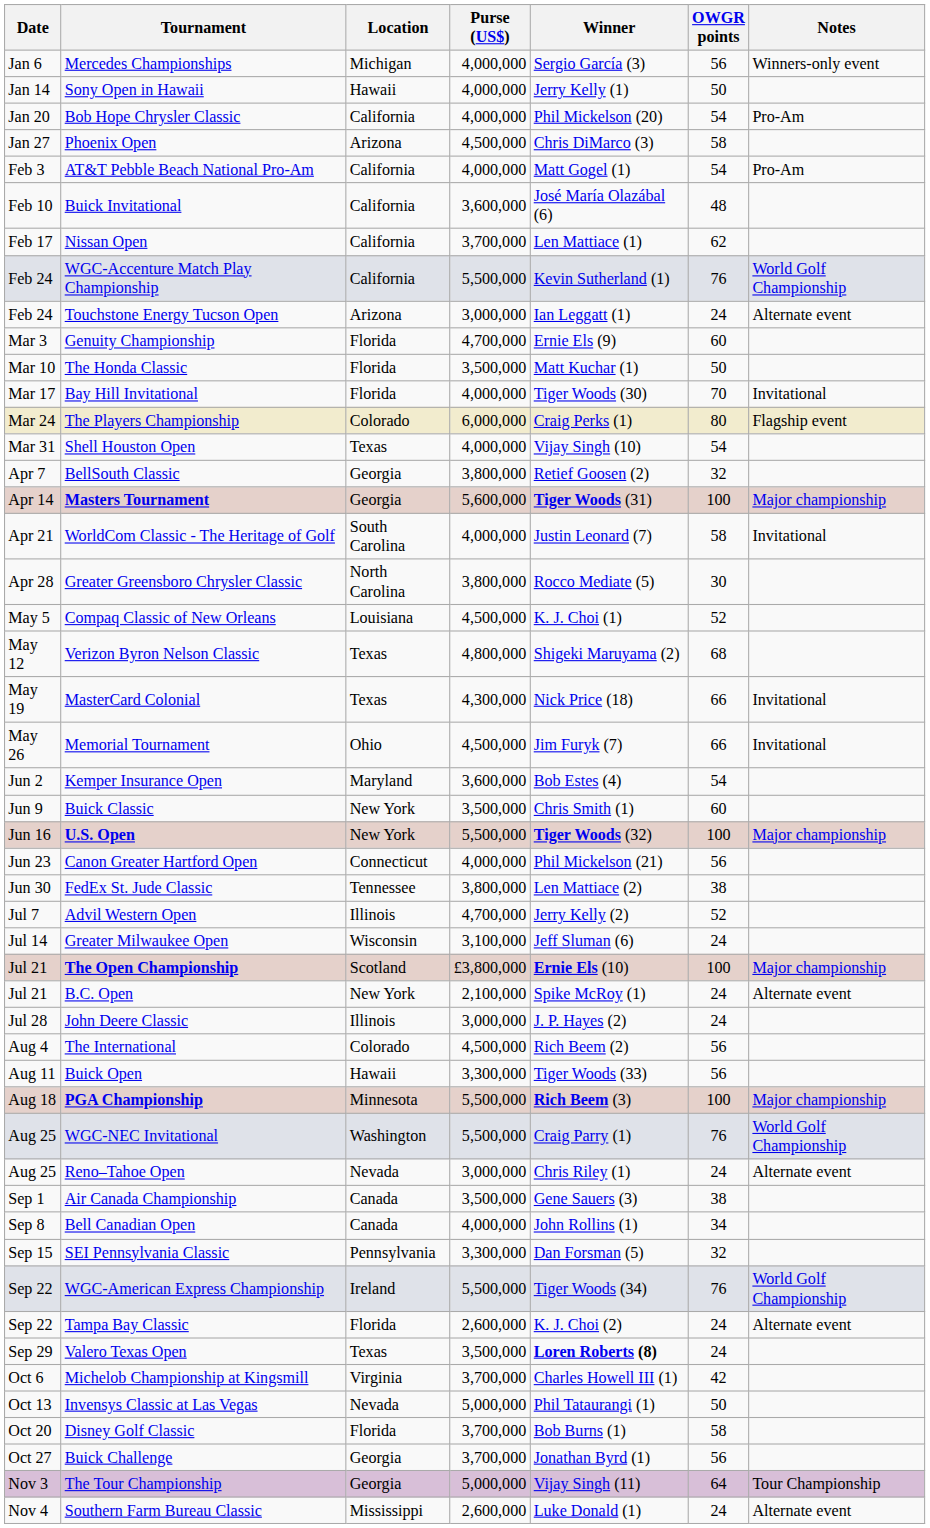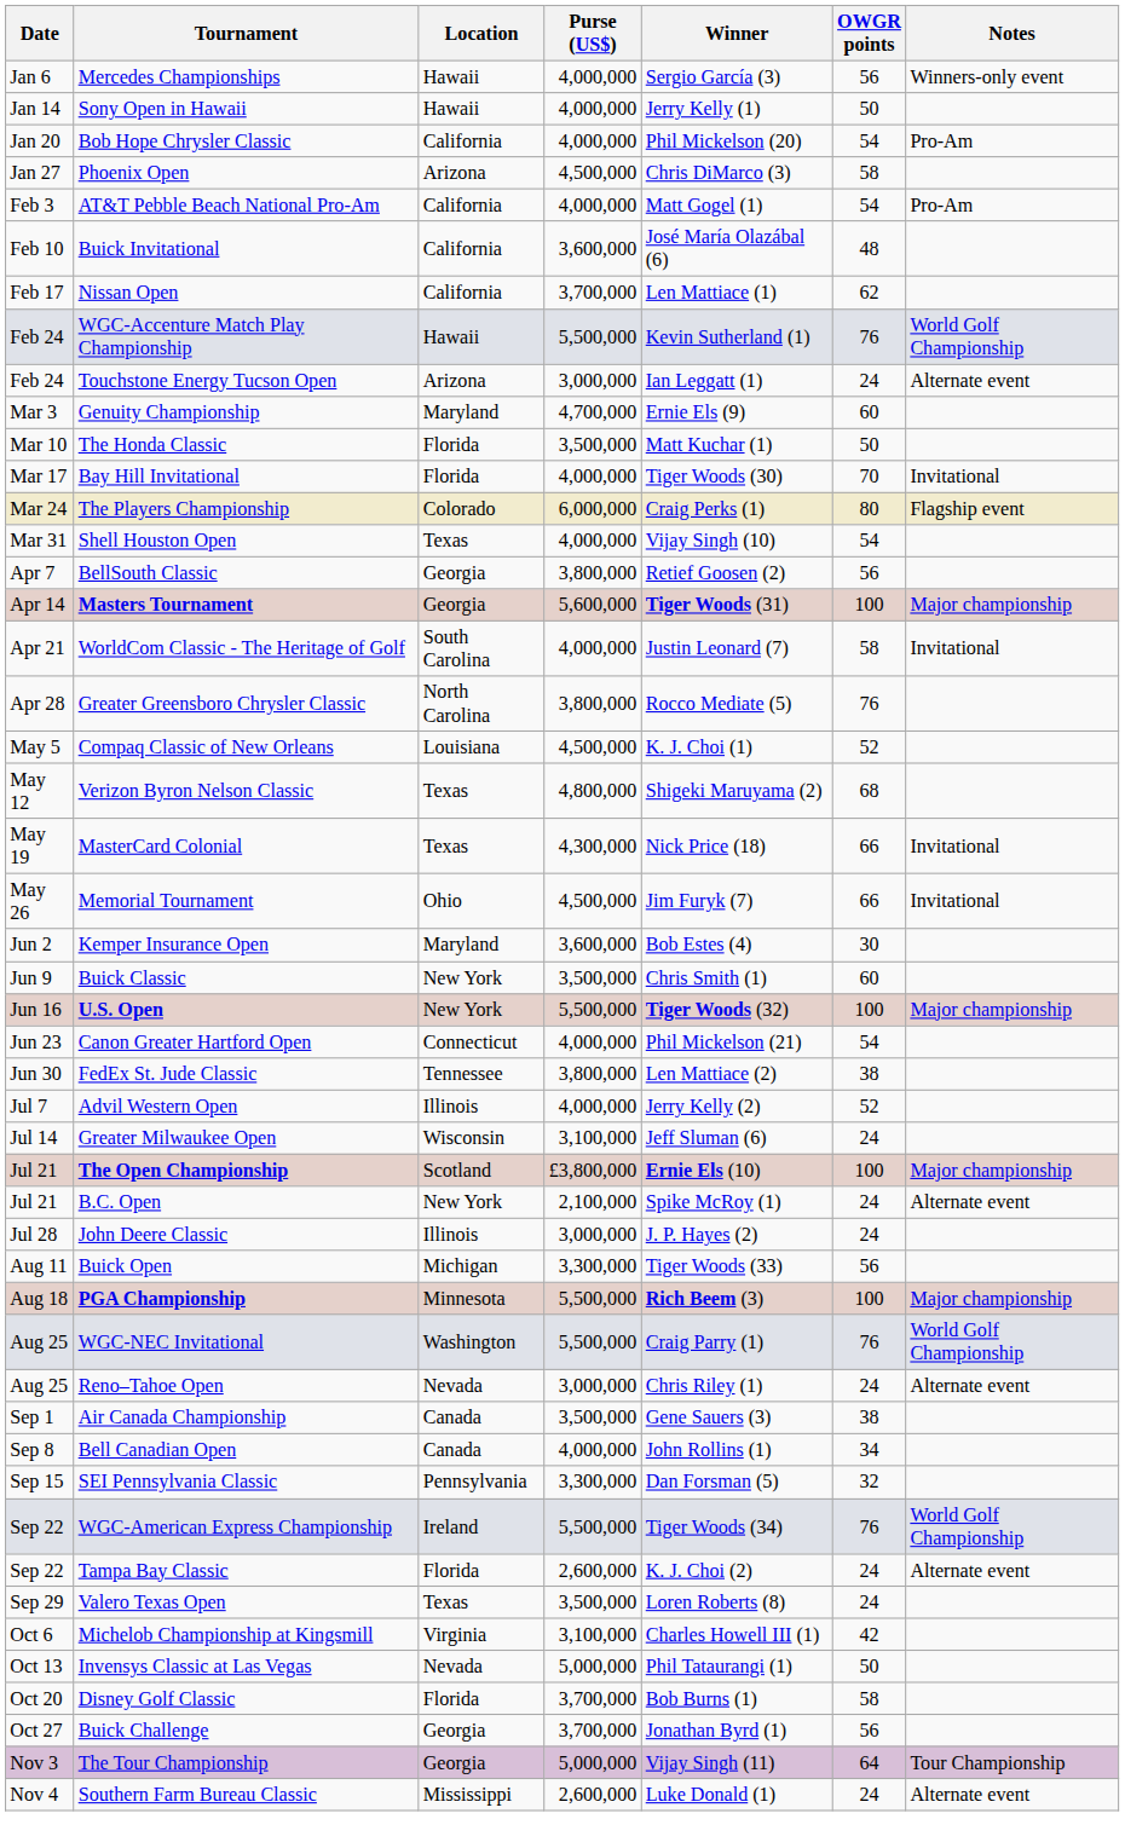Mercedes Championships | Location: Michigan -> Hawaii
WGC-Accenture Match Play Championship | Location: California -> Hawaii
Genuity Championship | Location: Florida -> Maryland
BellSouth Classic | OWGR points: 32 -> 56
Greater Greensboro Chrysler Classic | OWGR points: 30 -> 76
Kemper Insurance Open | OWGR points: 54 -> 30
Canon Greater Hartford Open | OWGR points: 56 -> 54
Advil Western Open | Purse (US$): 4,700,000 -> 4,000,000
- row: Aug 4 | The International | Colorado | 4,500,000 | Rich Beem (2) | 56
Buick Open | Location: Hawaii -> Michigan
Valero Texas Open | Winner: bold -> normal
Michelob Championship at Kingsmill | Purse (US$): 3,700,000 -> 3,100,000
